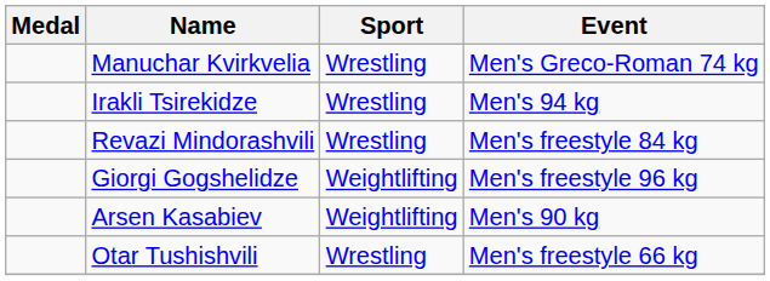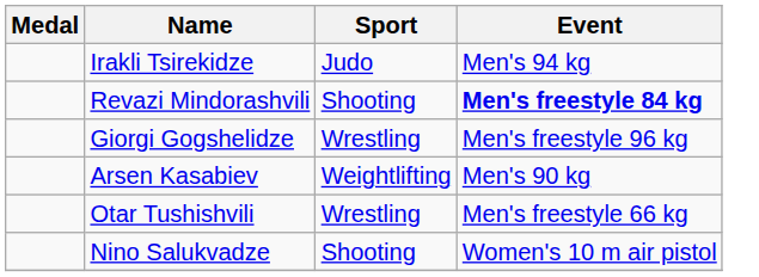- row: Manuchar Kvirkvelia | Wrestling | Men's Greco-Roman 74 kg
Irakli Tsirekidze | Sport: Wrestling -> Judo
Revazi Mindorashvili | Sport: Wrestling -> Shooting
Revazi Mindorashvili | Event: normal -> bold
Giorgi Gogshelidze | Sport: Weightlifting -> Wrestling
+ row: Nino Salukvadze | Shooting | Women's 10 m air pistol
